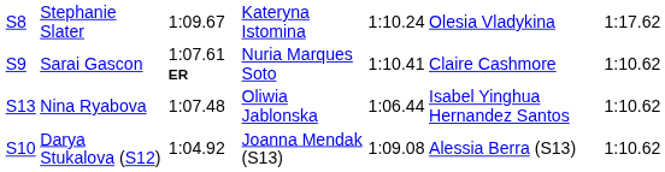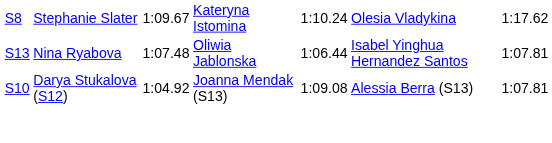- row: S9 | Sarai Gascon | 1:07.61 ER | Nuria Marques Soto | 1:10.41 | Claire Cashmore | 1:10.62
Nina Ryabova | column 7: 1:10.62 -> 1:07.81
Darya Stukalova (S12) | column 7: 1:10.62 -> 1:07.81
